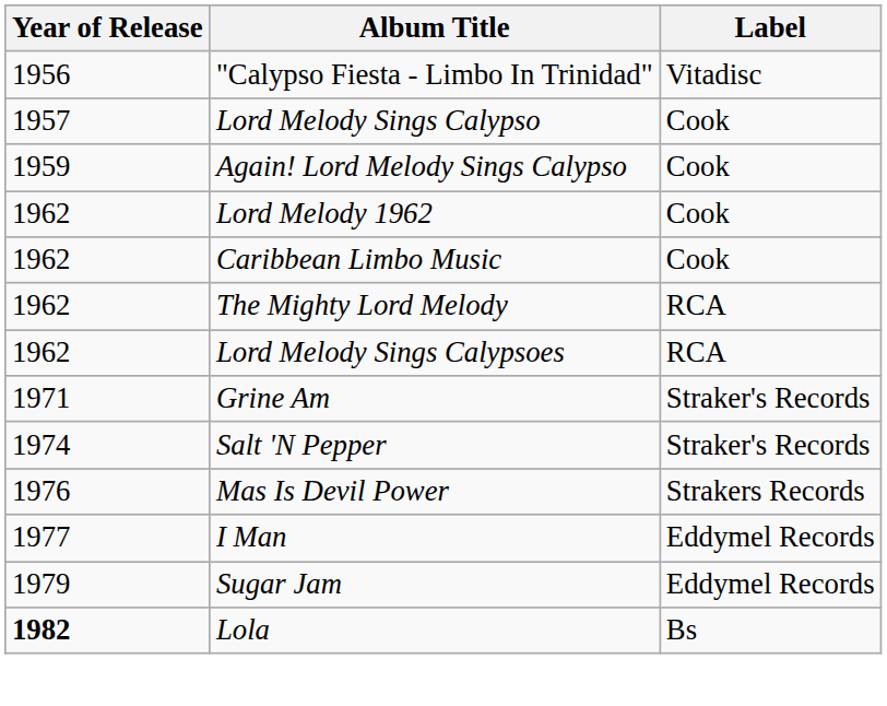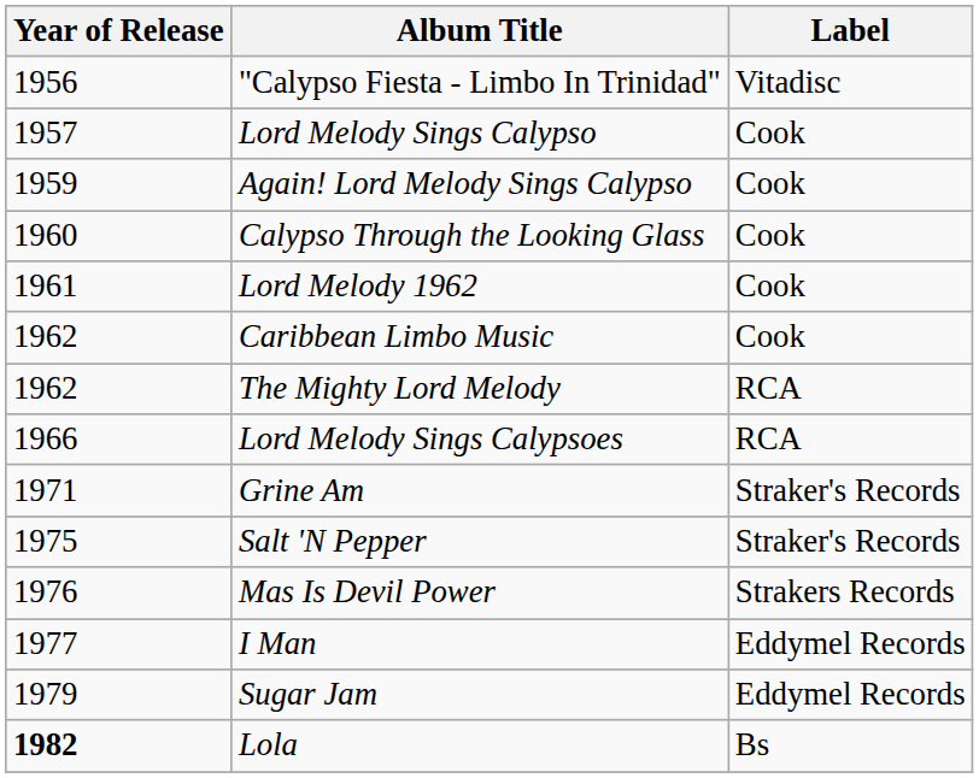+ row: 1960 | Calypso Through the Looking Glass | Cook
Lord Melody 1962 | Year of Release: 1962 -> 1961
Lord Melody Sings Calypsoes | Year of Release: 1962 -> 1966
Salt 'N Pepper | Year of Release: 1974 -> 1975
